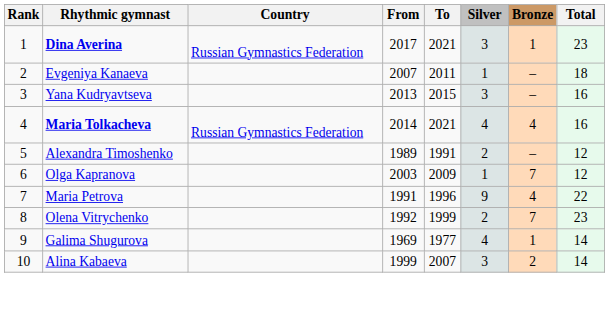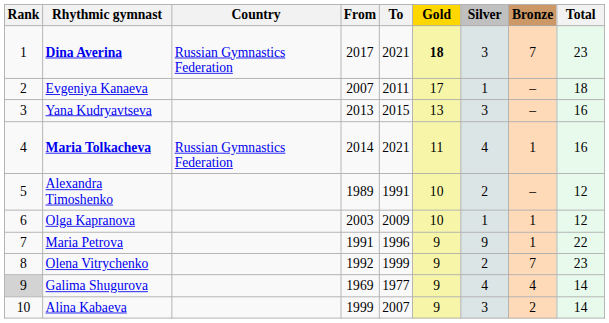+ column: Gold | 18 | 17 | 13 | 11 | 10 | 10 | 9 | 9 | 9 | 9
Dina Averina | Bronze: 1 -> 7
Maria Tolkacheva | Bronze: 4 -> 1
Olga Kapranova | Bronze: 7 -> 1
Maria Petrova | Bronze: 4 -> 1
Galima Shugurova | Rank: no background -> lightgrey background
Galima Shugurova | Bronze: 1 -> 4
